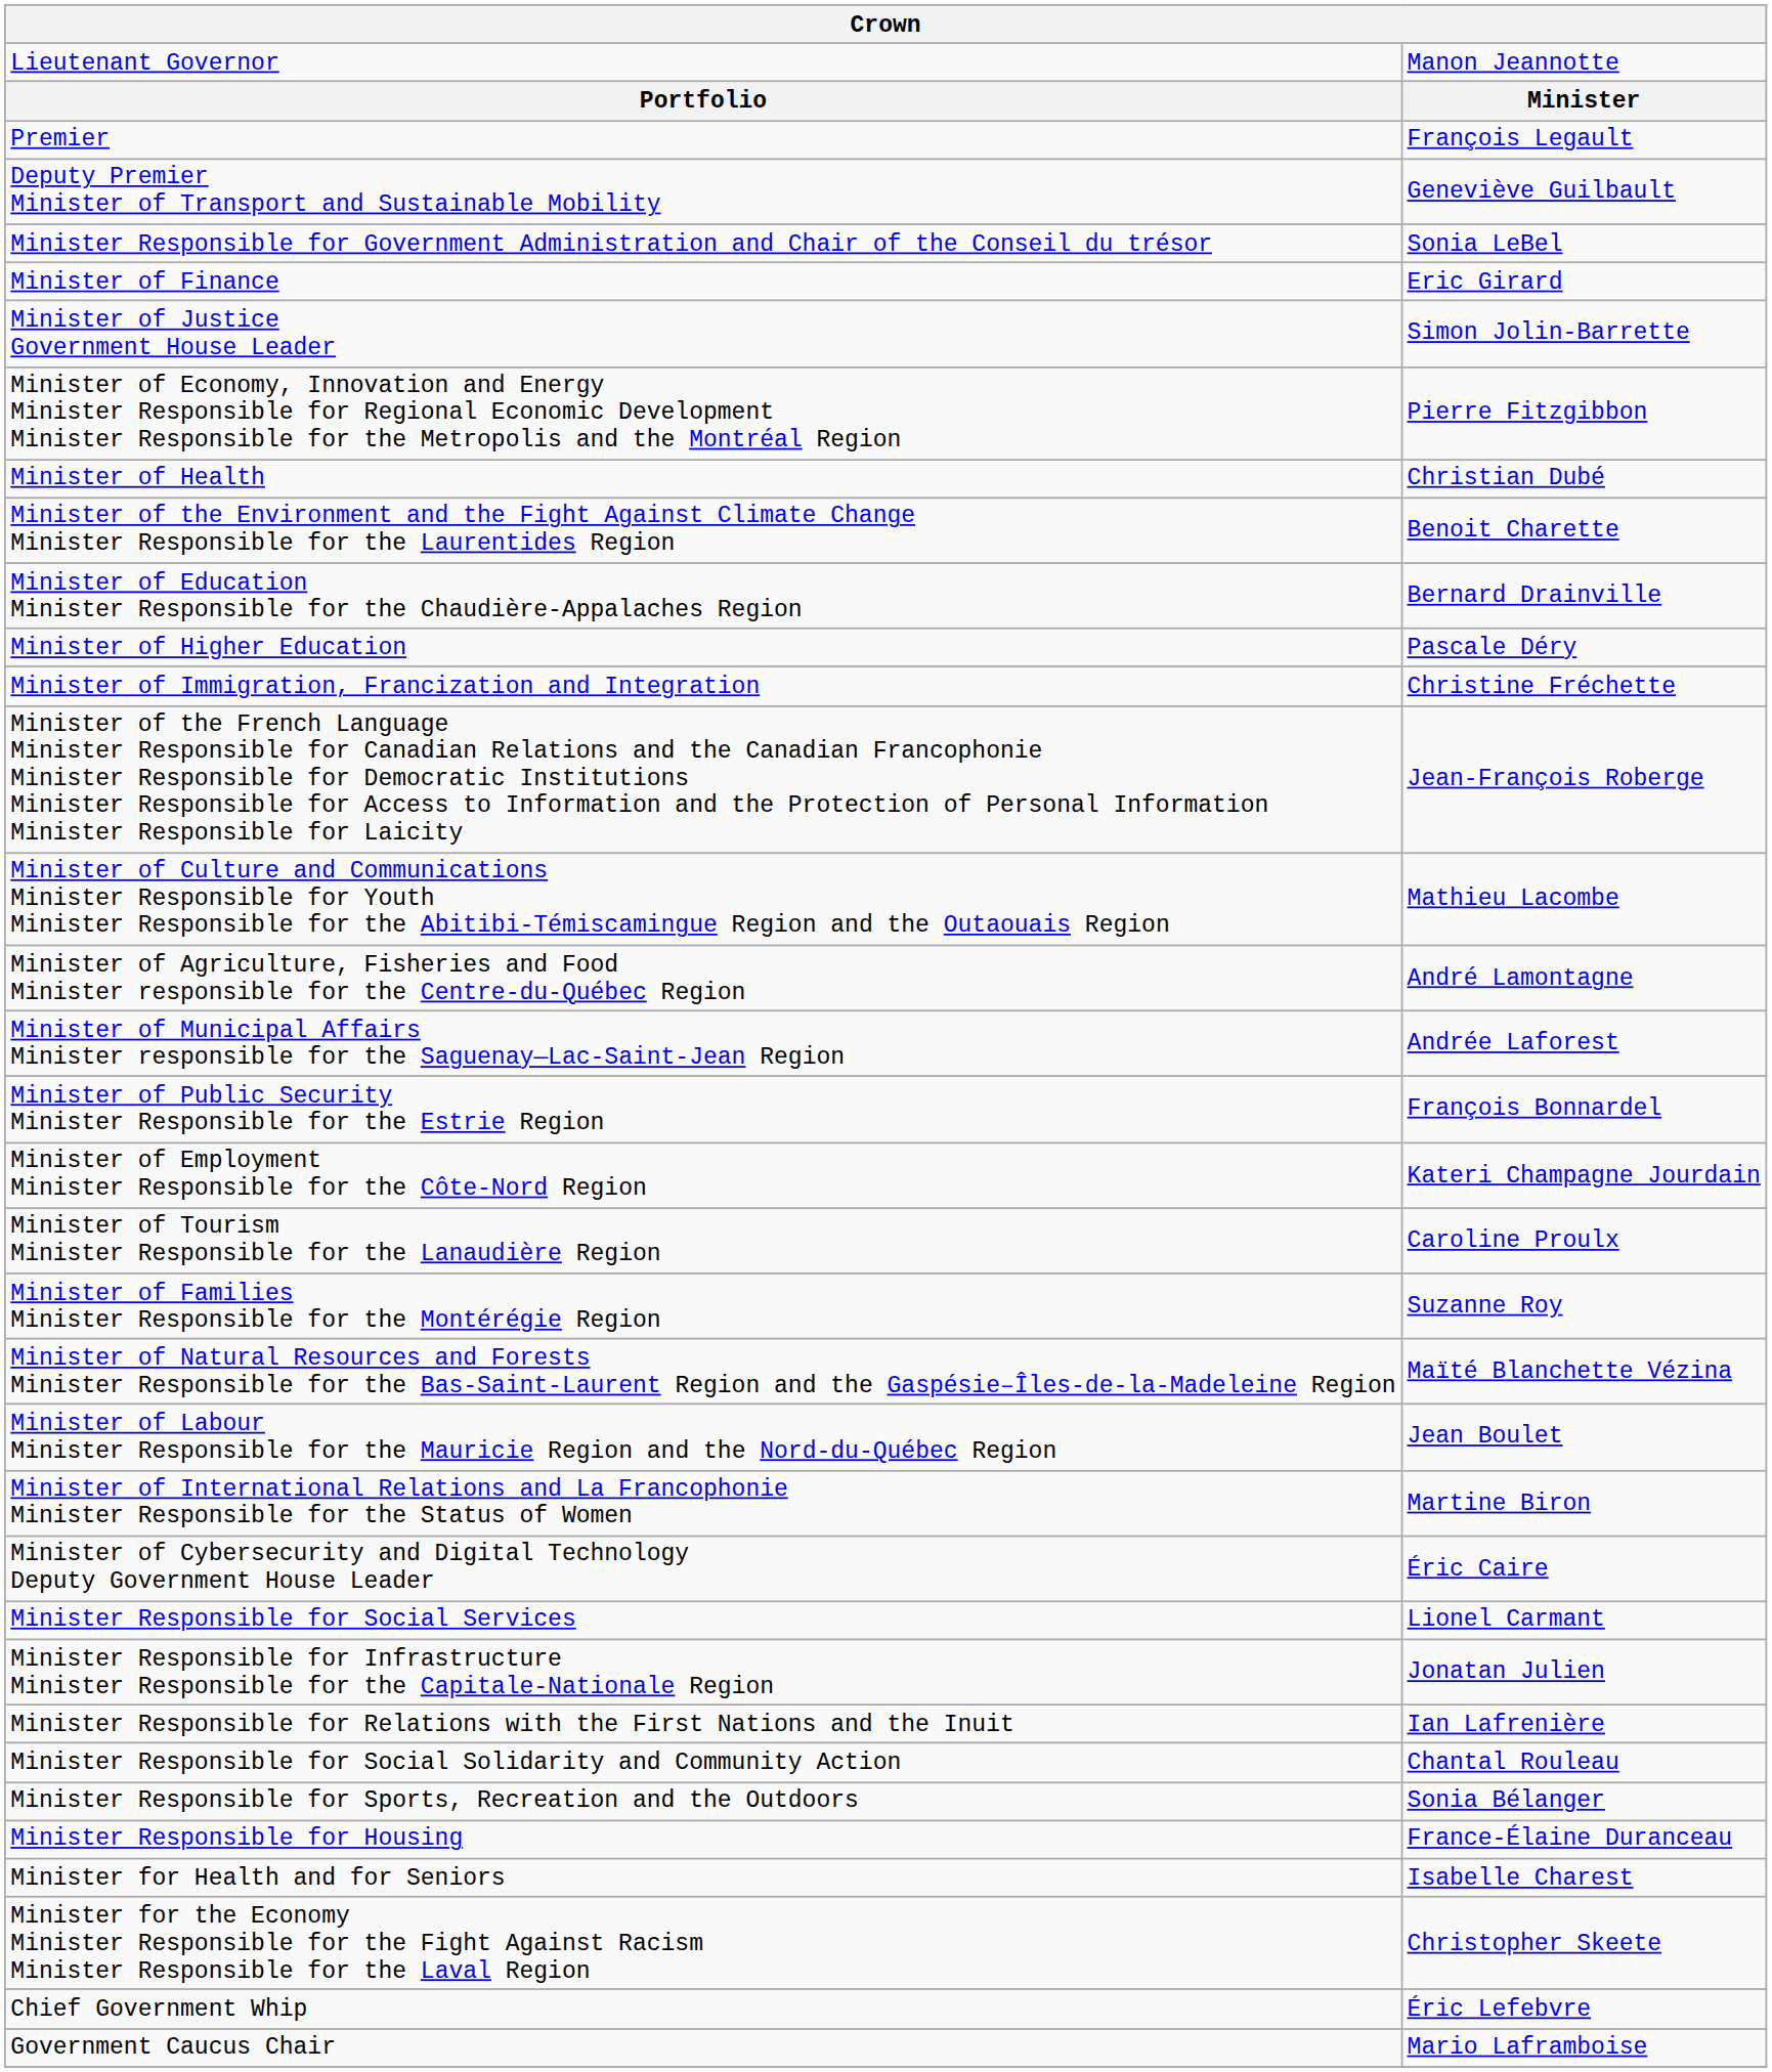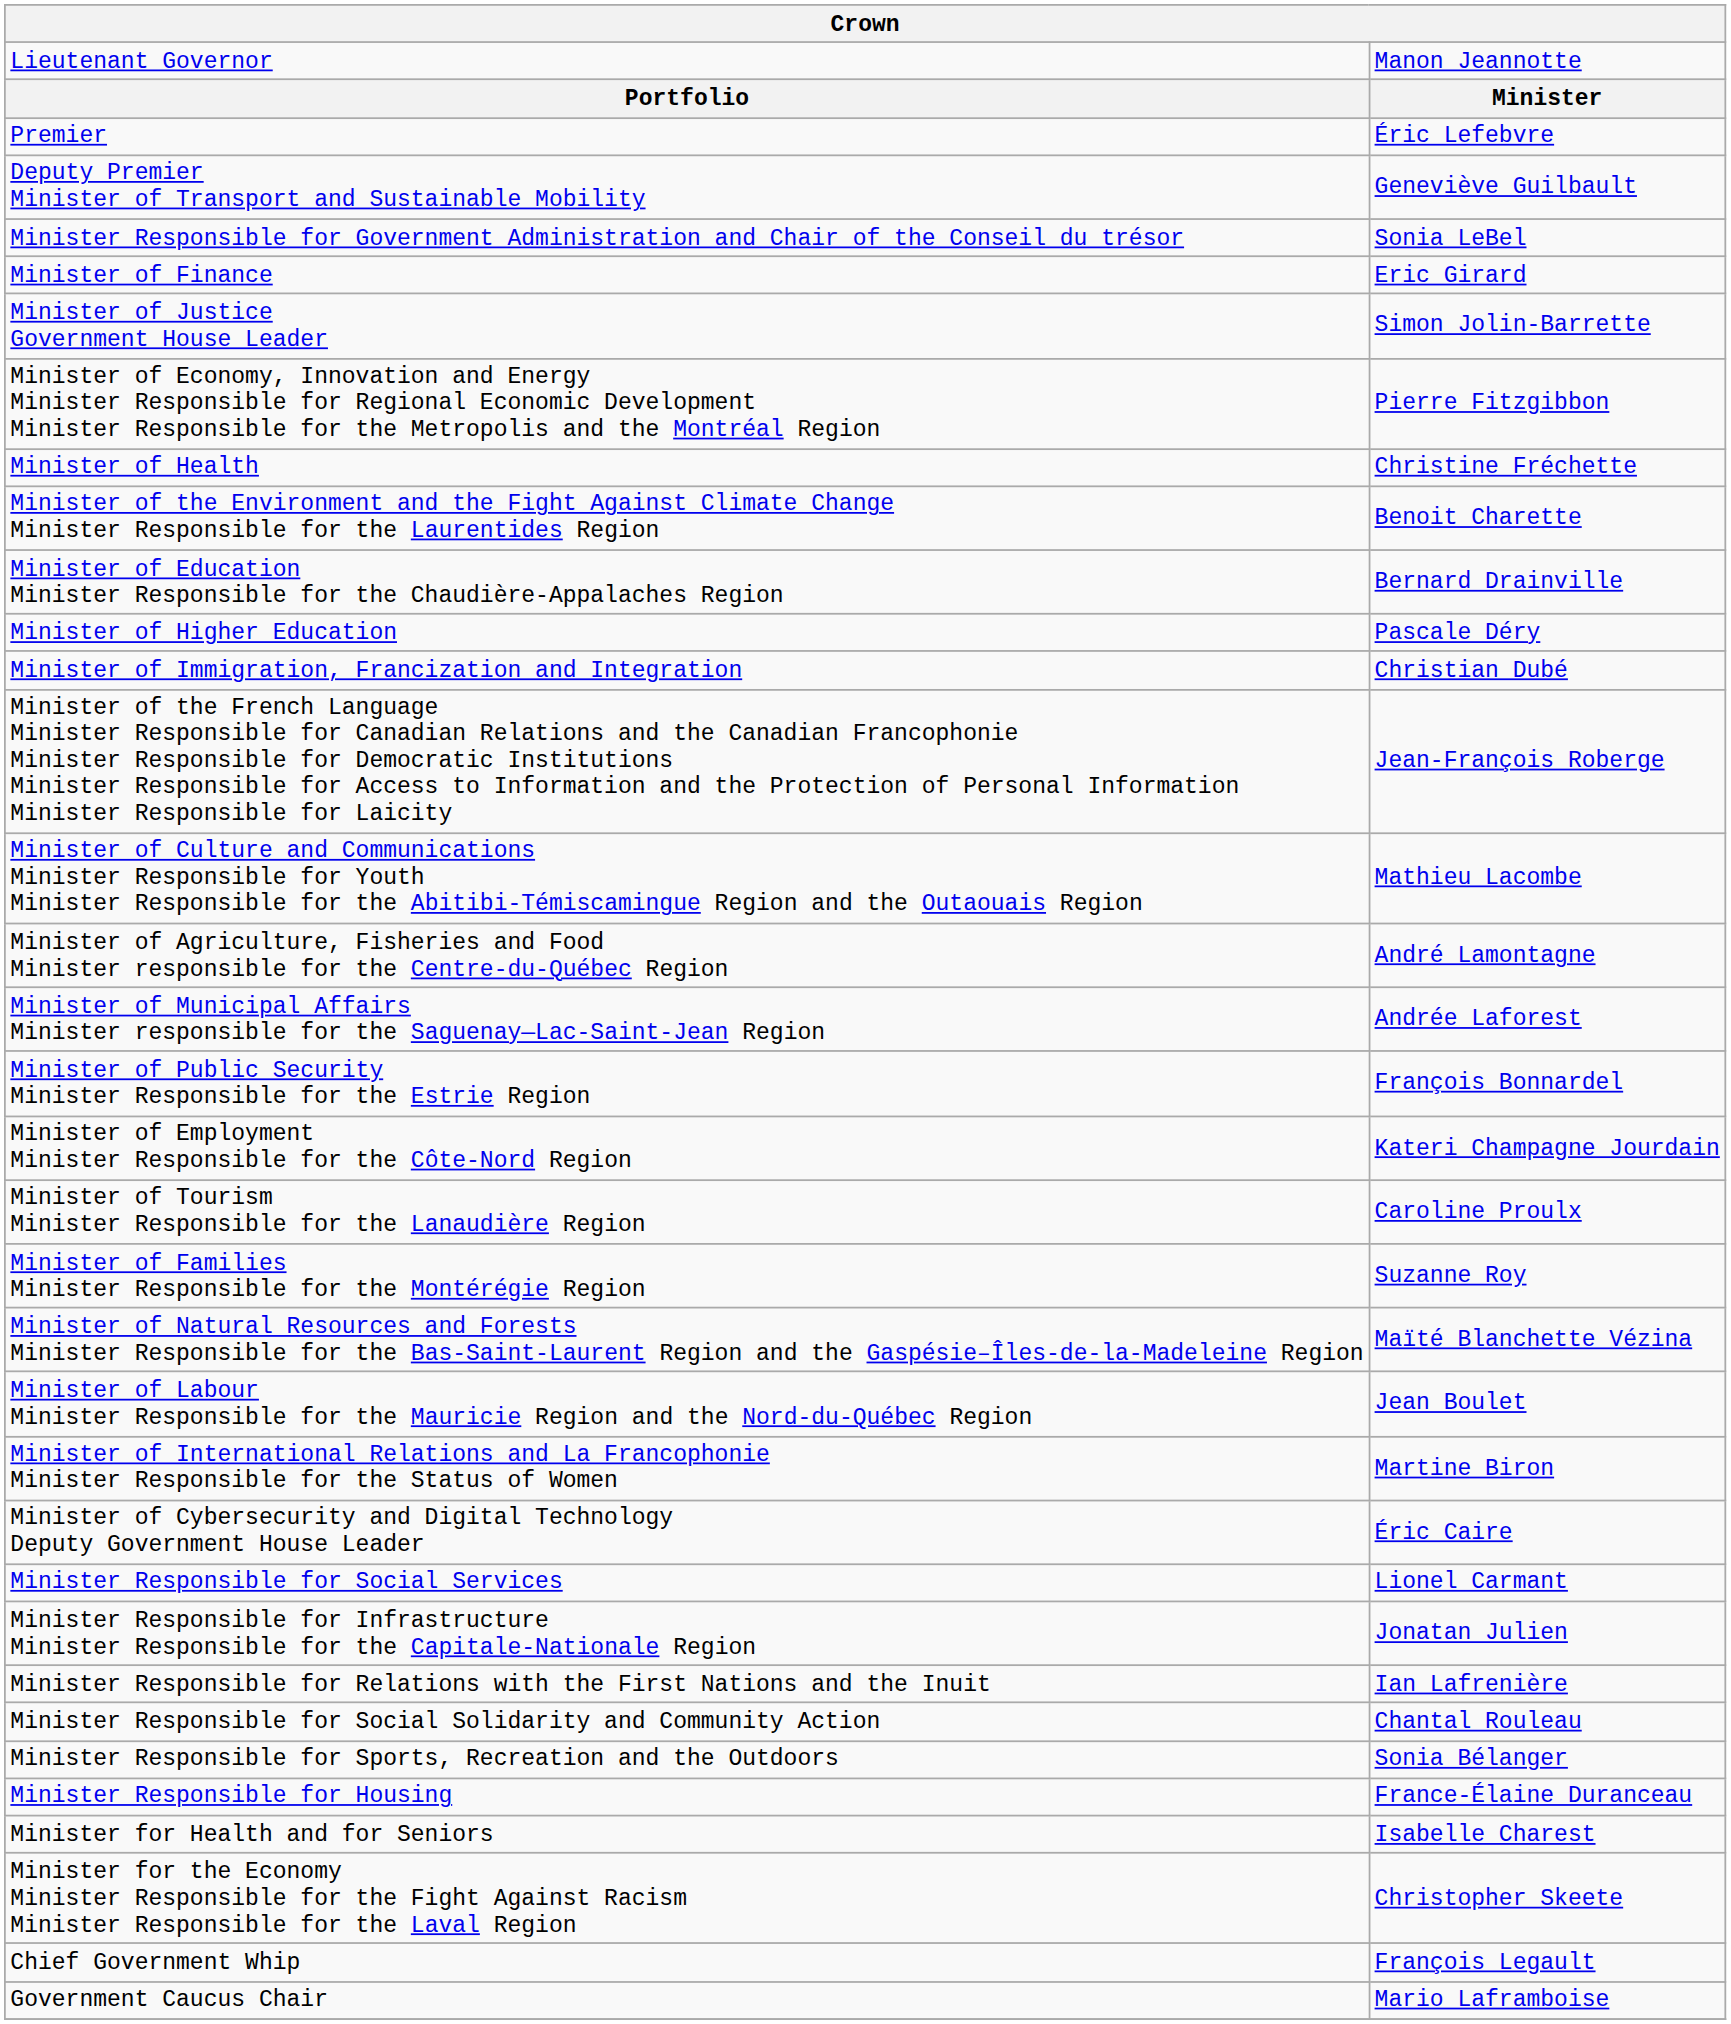Premier | column 2: François Legault -> Éric Lefebvre
Minister of Health | column 2: Christian Dubé -> Christine Fréchette
Minister of Immigration, Francization and Integration | column 2: Christine Fréchette -> Christian Dubé
Chief Government Whip | column 2: Éric Lefebvre -> François Legault
